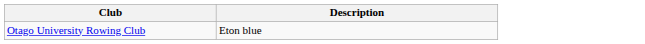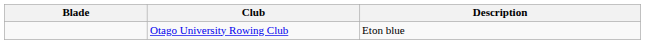+ column: Blade
